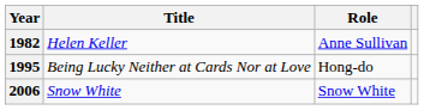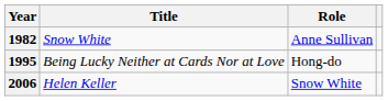1982 | Title: Helen Keller -> Snow White
2006 | Title: Snow White -> Helen Keller
